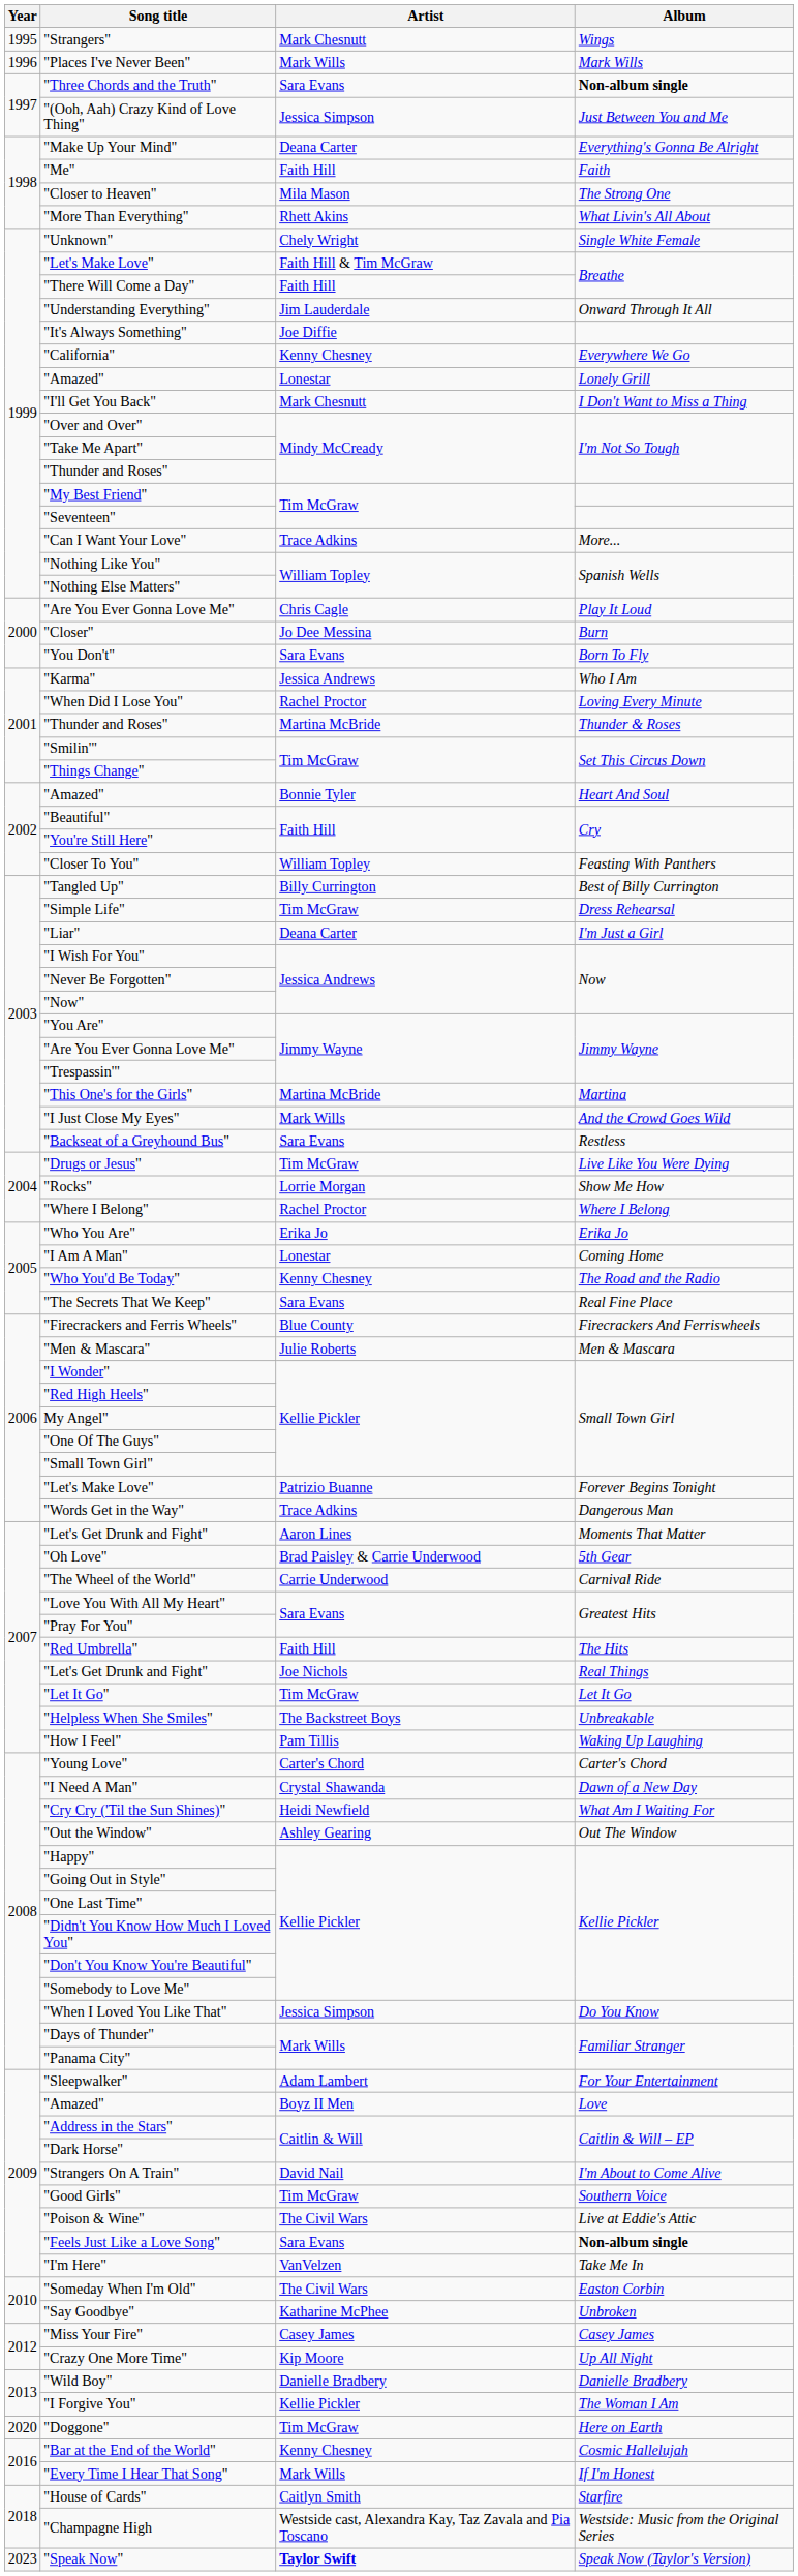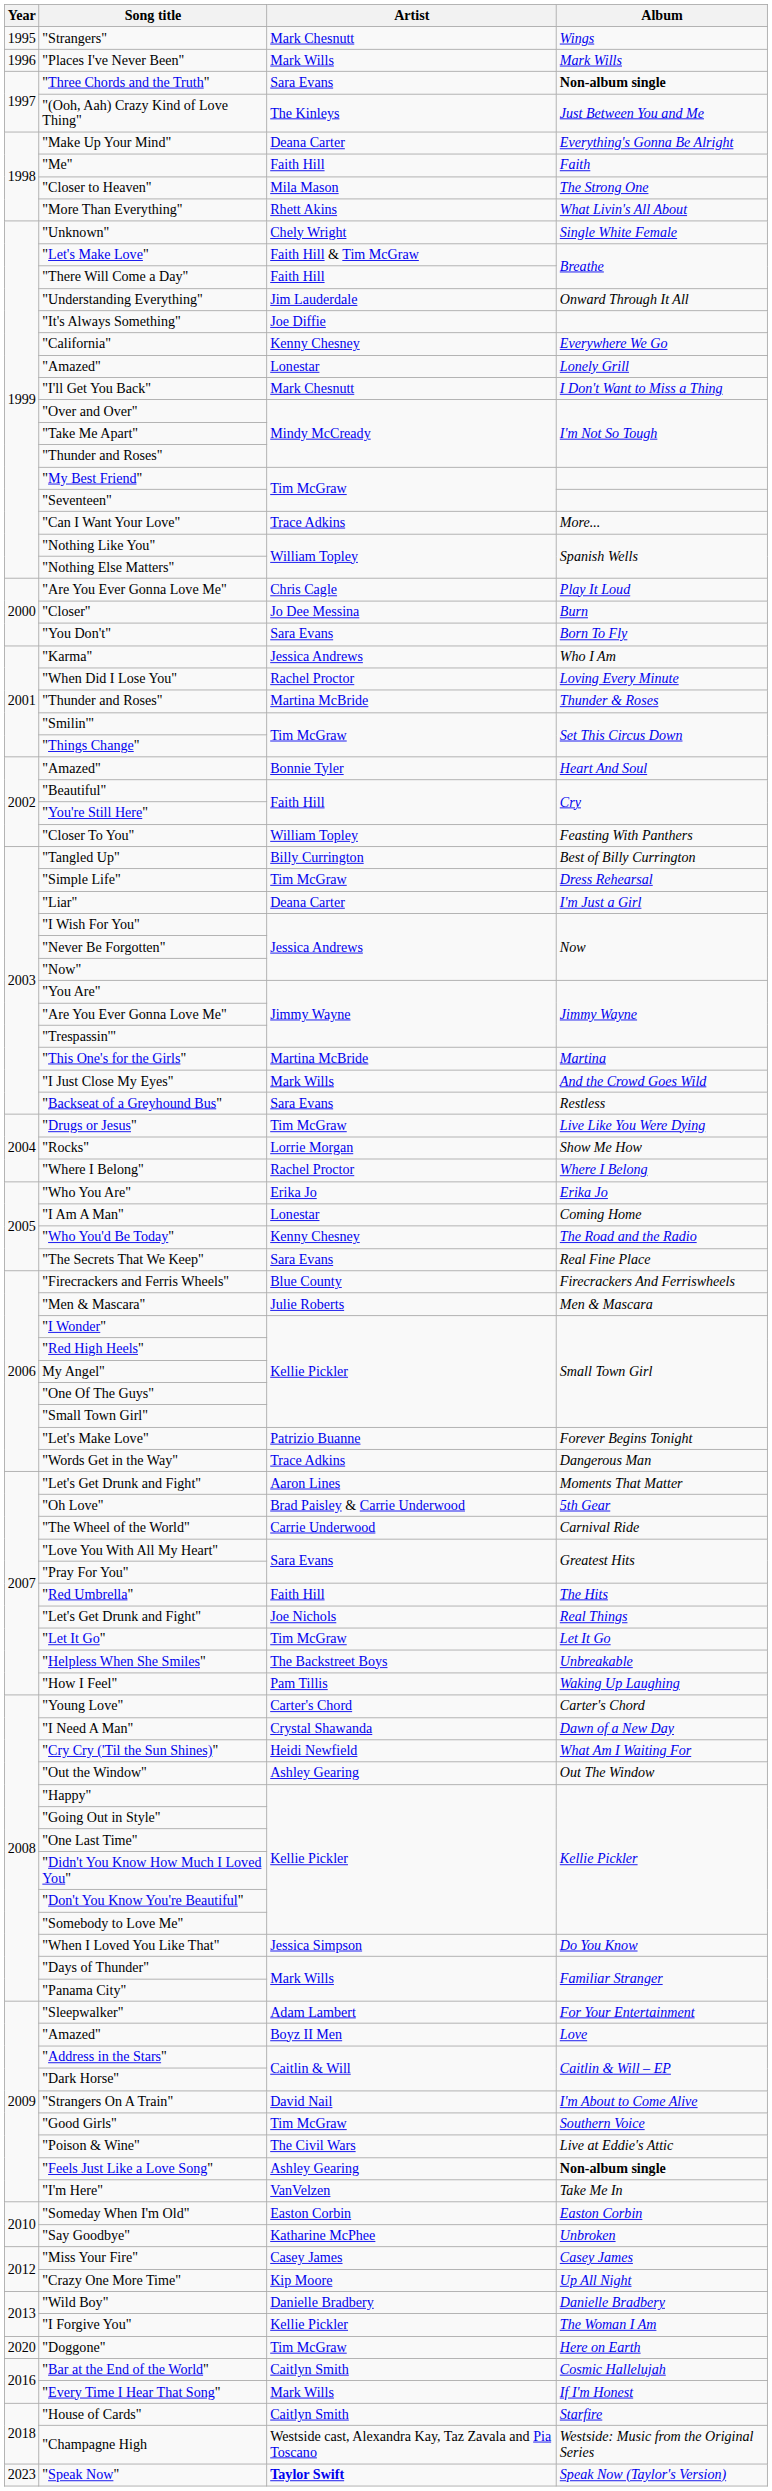"(Ooh, Aah) Crazy Kind of Love Thing" | Artist: Jessica Simpson -> The Kinleys
"Feels Just Like a Love Song" | Artist: Sara Evans -> Ashley Gearing
"Someday When I'm Old" | Artist: The Civil Wars -> Easton Corbin
"Bar at the End of the World" | Artist: Kenny Chesney -> Caitlyn Smith
